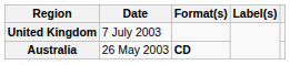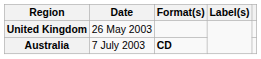United Kingdom | Date: 7 July 2003 -> 26 May 2003
Australia | Date: 26 May 2003 -> 7 July 2003
